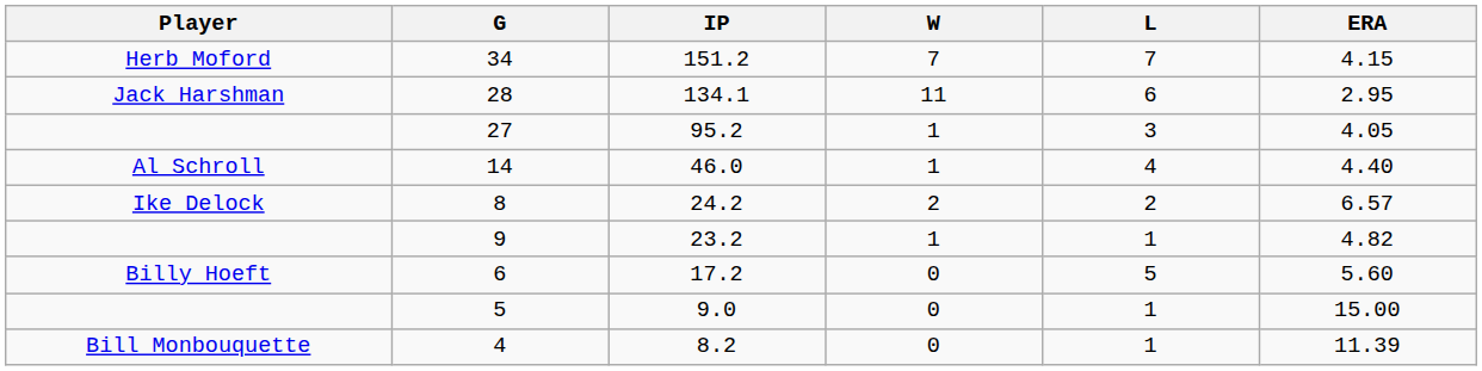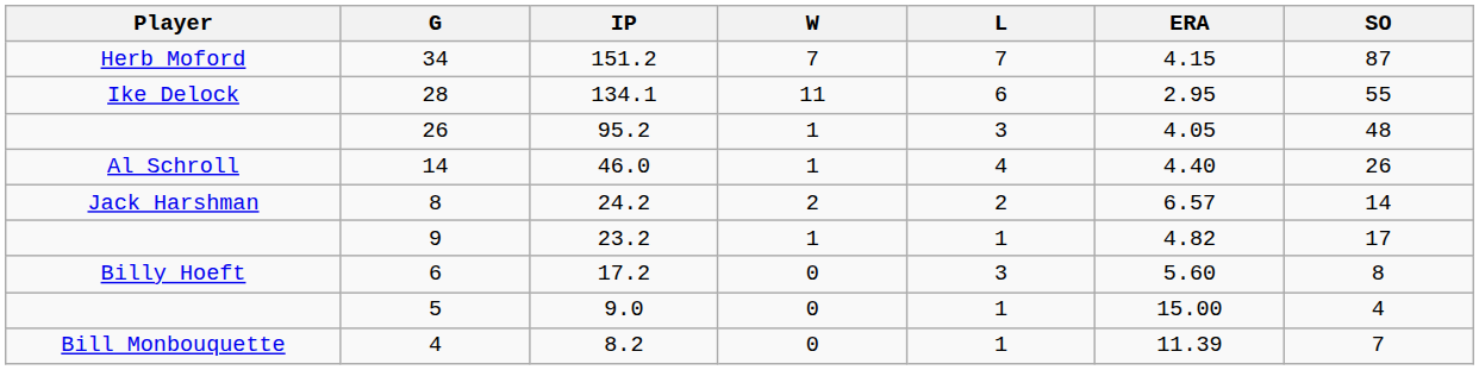+ column: SO | 87 | 55 | 48 | 26 | 14 | 17 | 8 | 4 | 7
134.1 | Player: Jack Harshman -> Ike Delock
95.2 | G: 27 -> 26
24.2 | Player: Ike Delock -> Jack Harshman
17.2 | L: 5 -> 3
